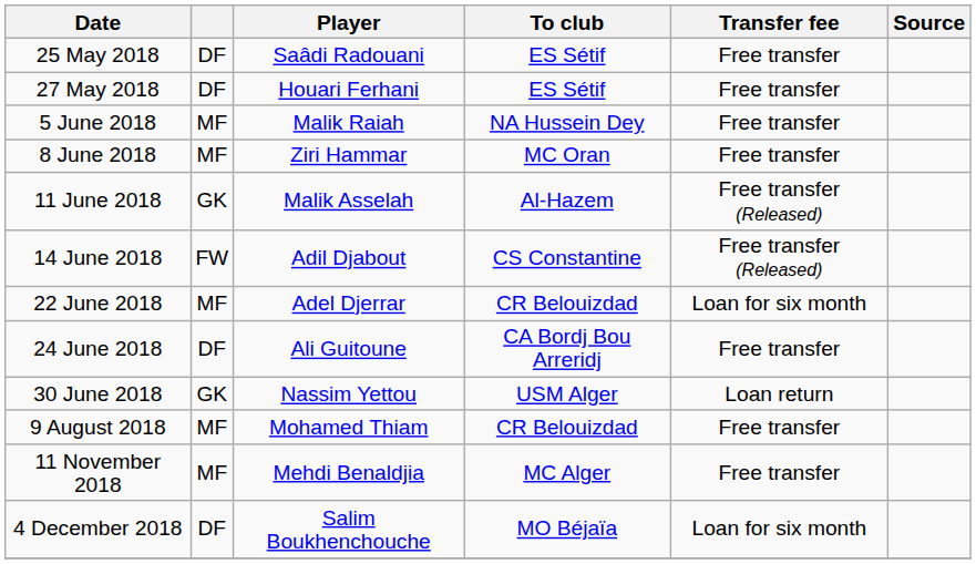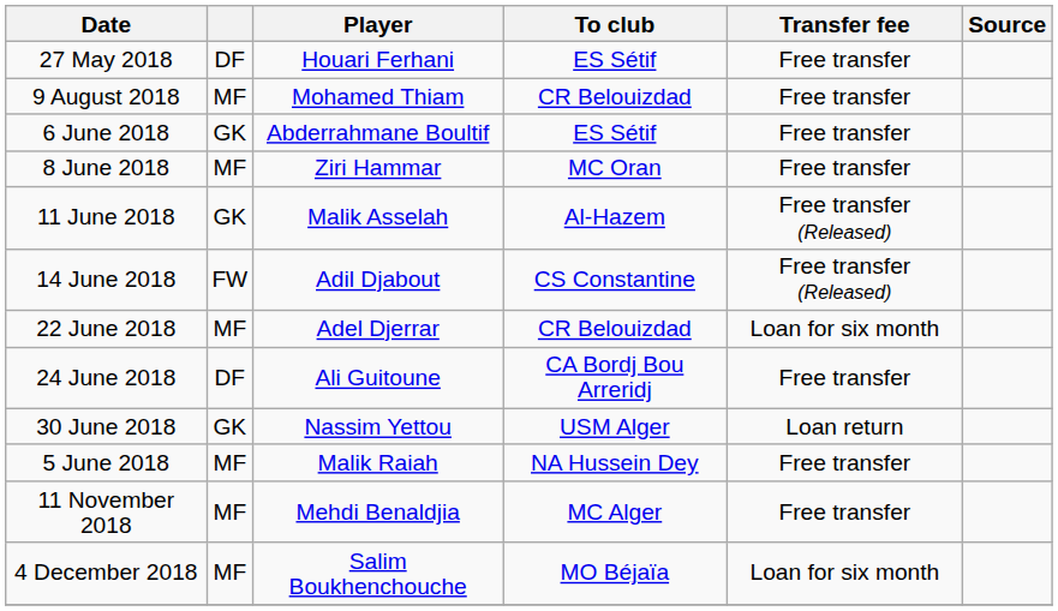- row: 25 May 2018 | DF | Saâdi Radouani | ES Sétif | Free transfer
rows swapped: 5 June 2018 <-> 9 August 2018
+ row: 6 June 2018 | GK | Abderrahmane Boultif | ES Sétif | Free transfer
4 December 2018 | column 2: DF -> MF
